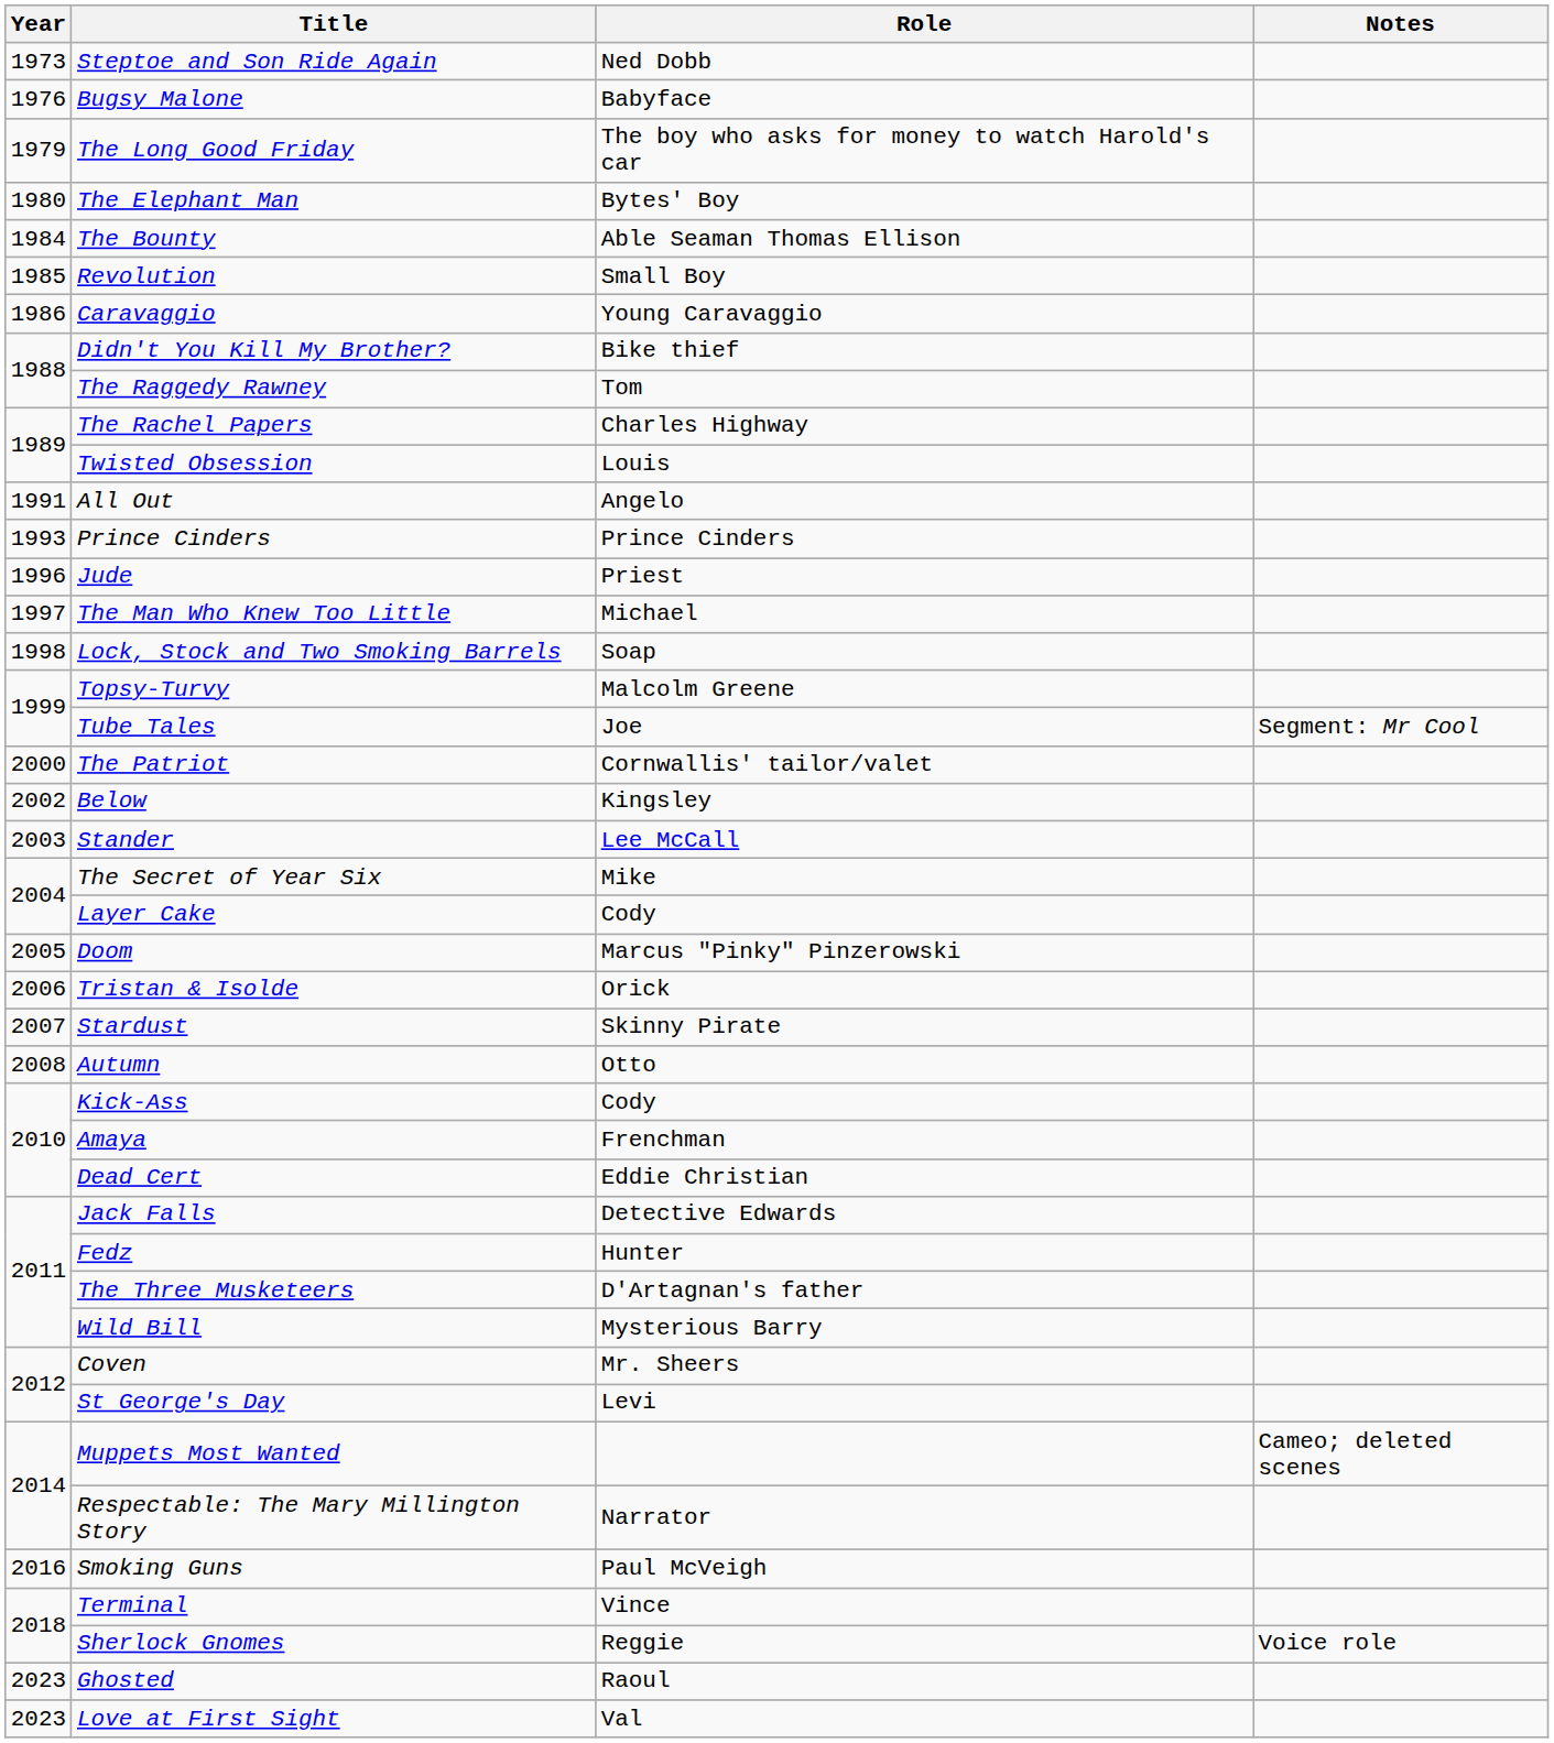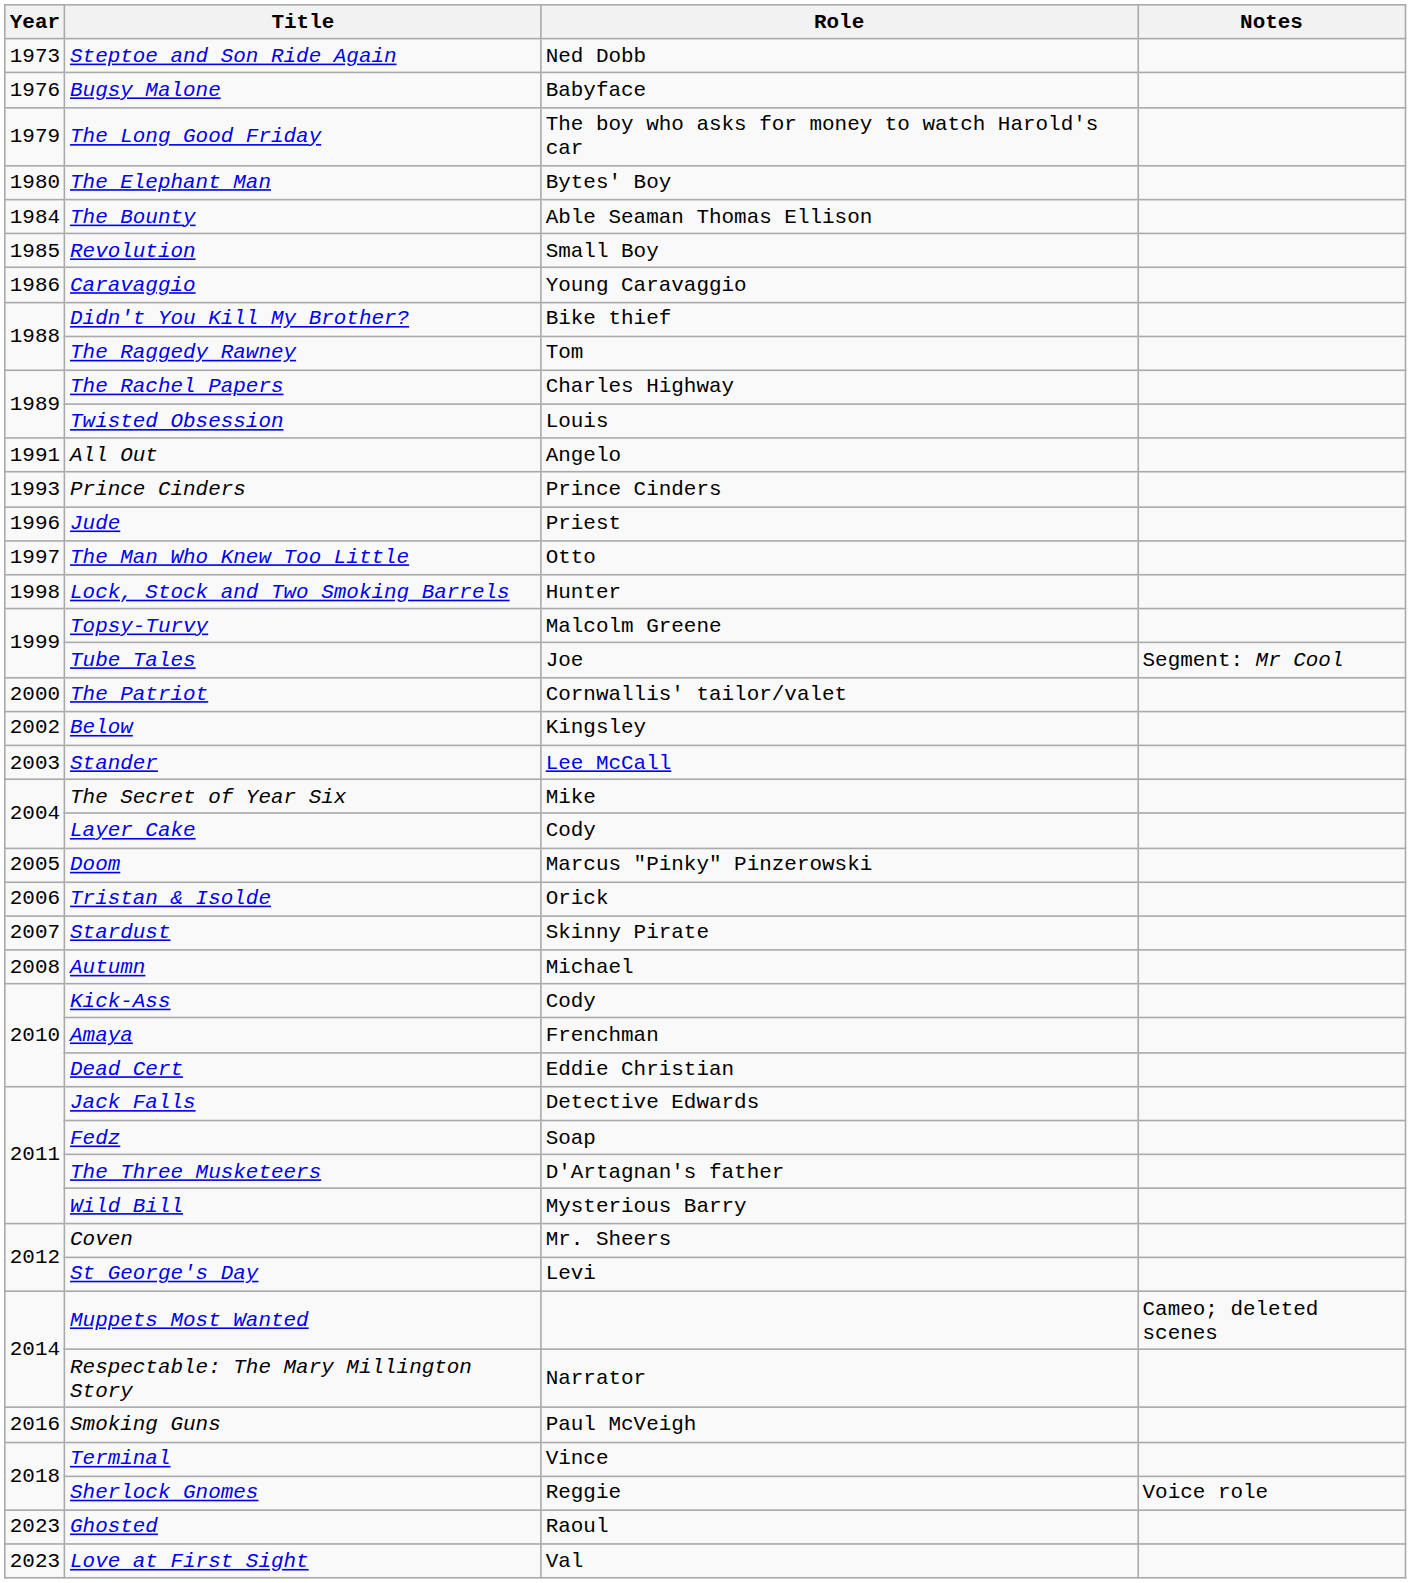The Man Who Knew Too Little | Role: Michael -> Otto
Lock, Stock and Two Smoking Barrels | Role: Soap -> Hunter
Autumn | Role: Otto -> Michael
Fedz | Role: Hunter -> Soap
